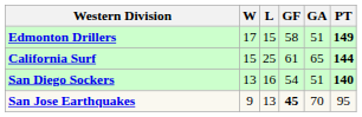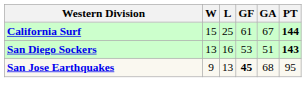- row: Edmonton Drillers | 17 | 15 | 58 | 51 | 149
California Surf | GA: 65 -> 67
San Diego Sockers | GF: 54 -> 53
San Diego Sockers | PT: 140 -> 143
San Jose Earthquakes | GA: 70 -> 68
